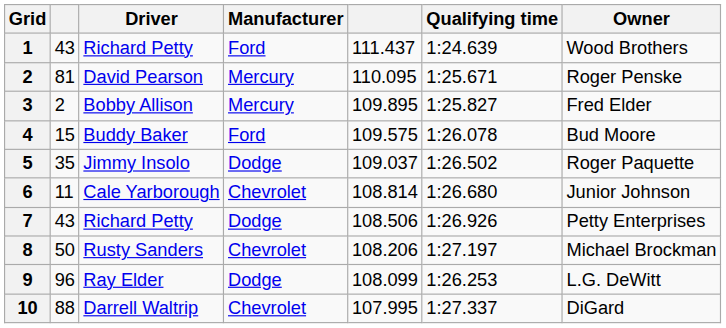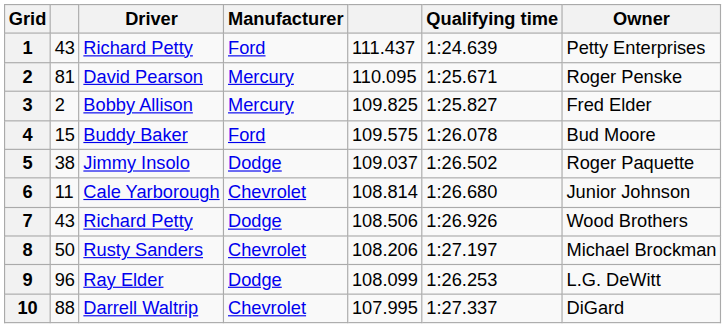1 / Richard Petty | Owner: Wood Brothers -> Petty Enterprises
Bobby Allison | column 5: 109.895 -> 109.825
Jimmy Insolo | column 2: 35 -> 38
7 / Richard Petty | Owner: Petty Enterprises -> Wood Brothers
